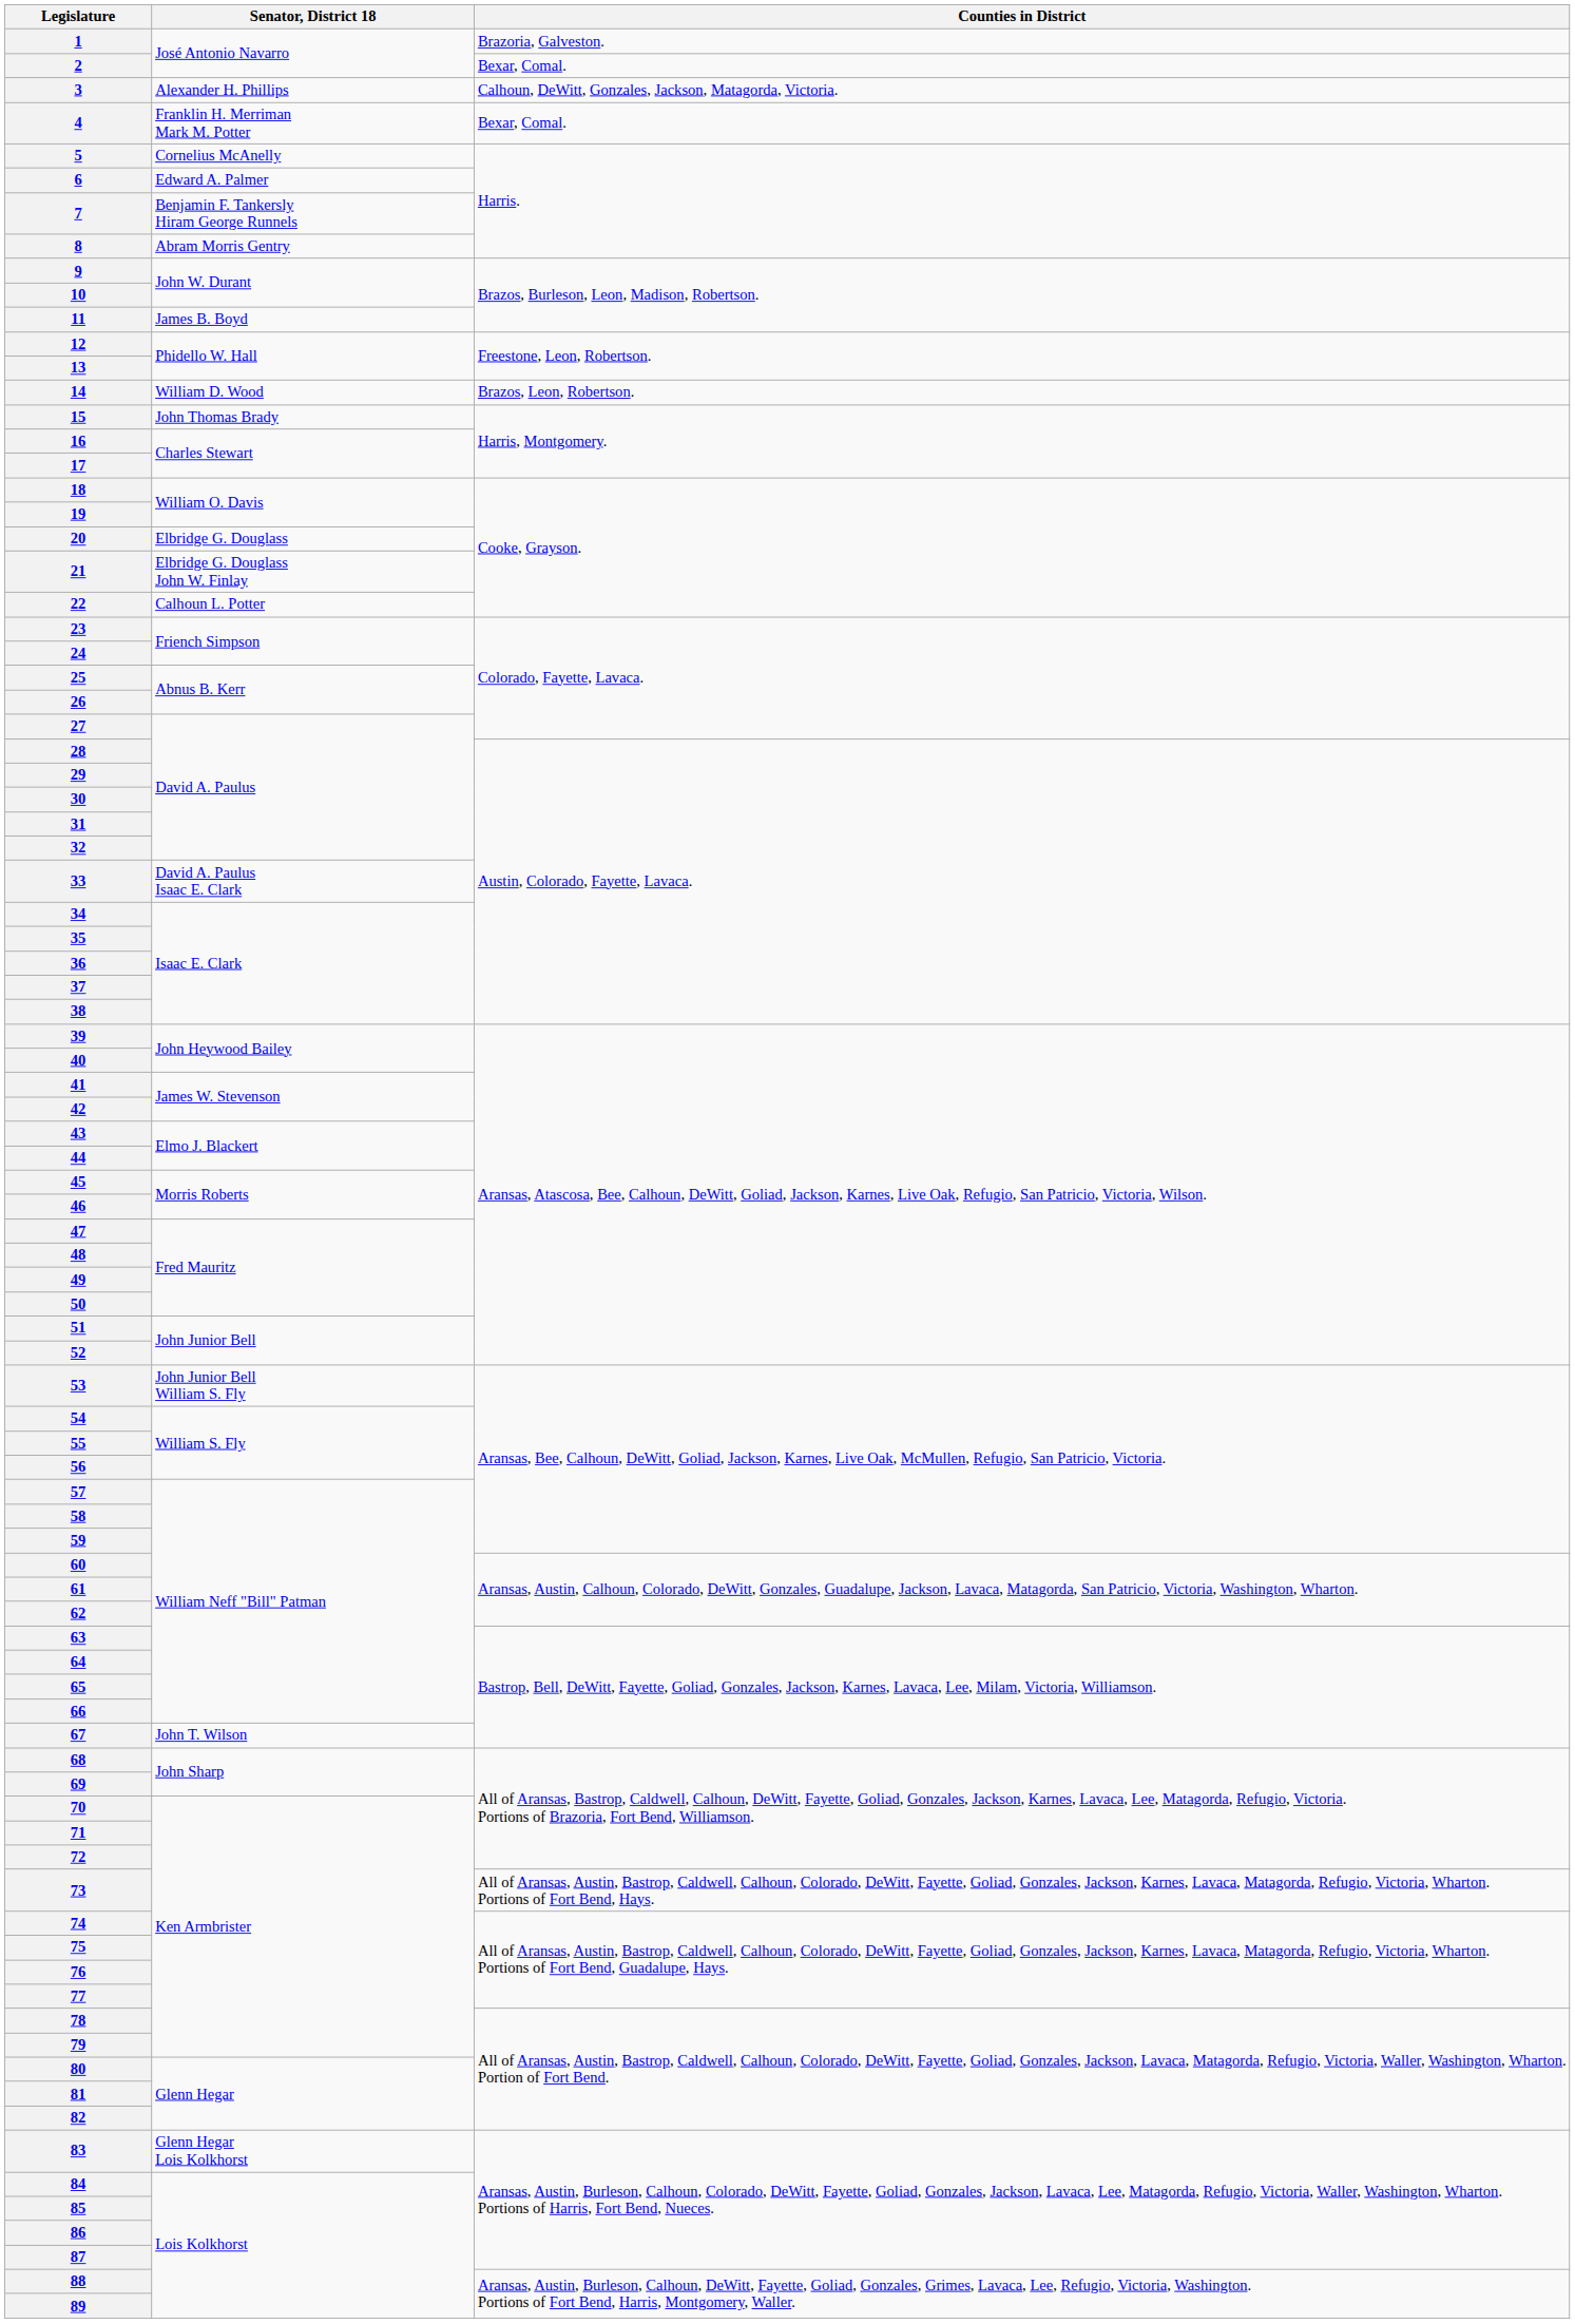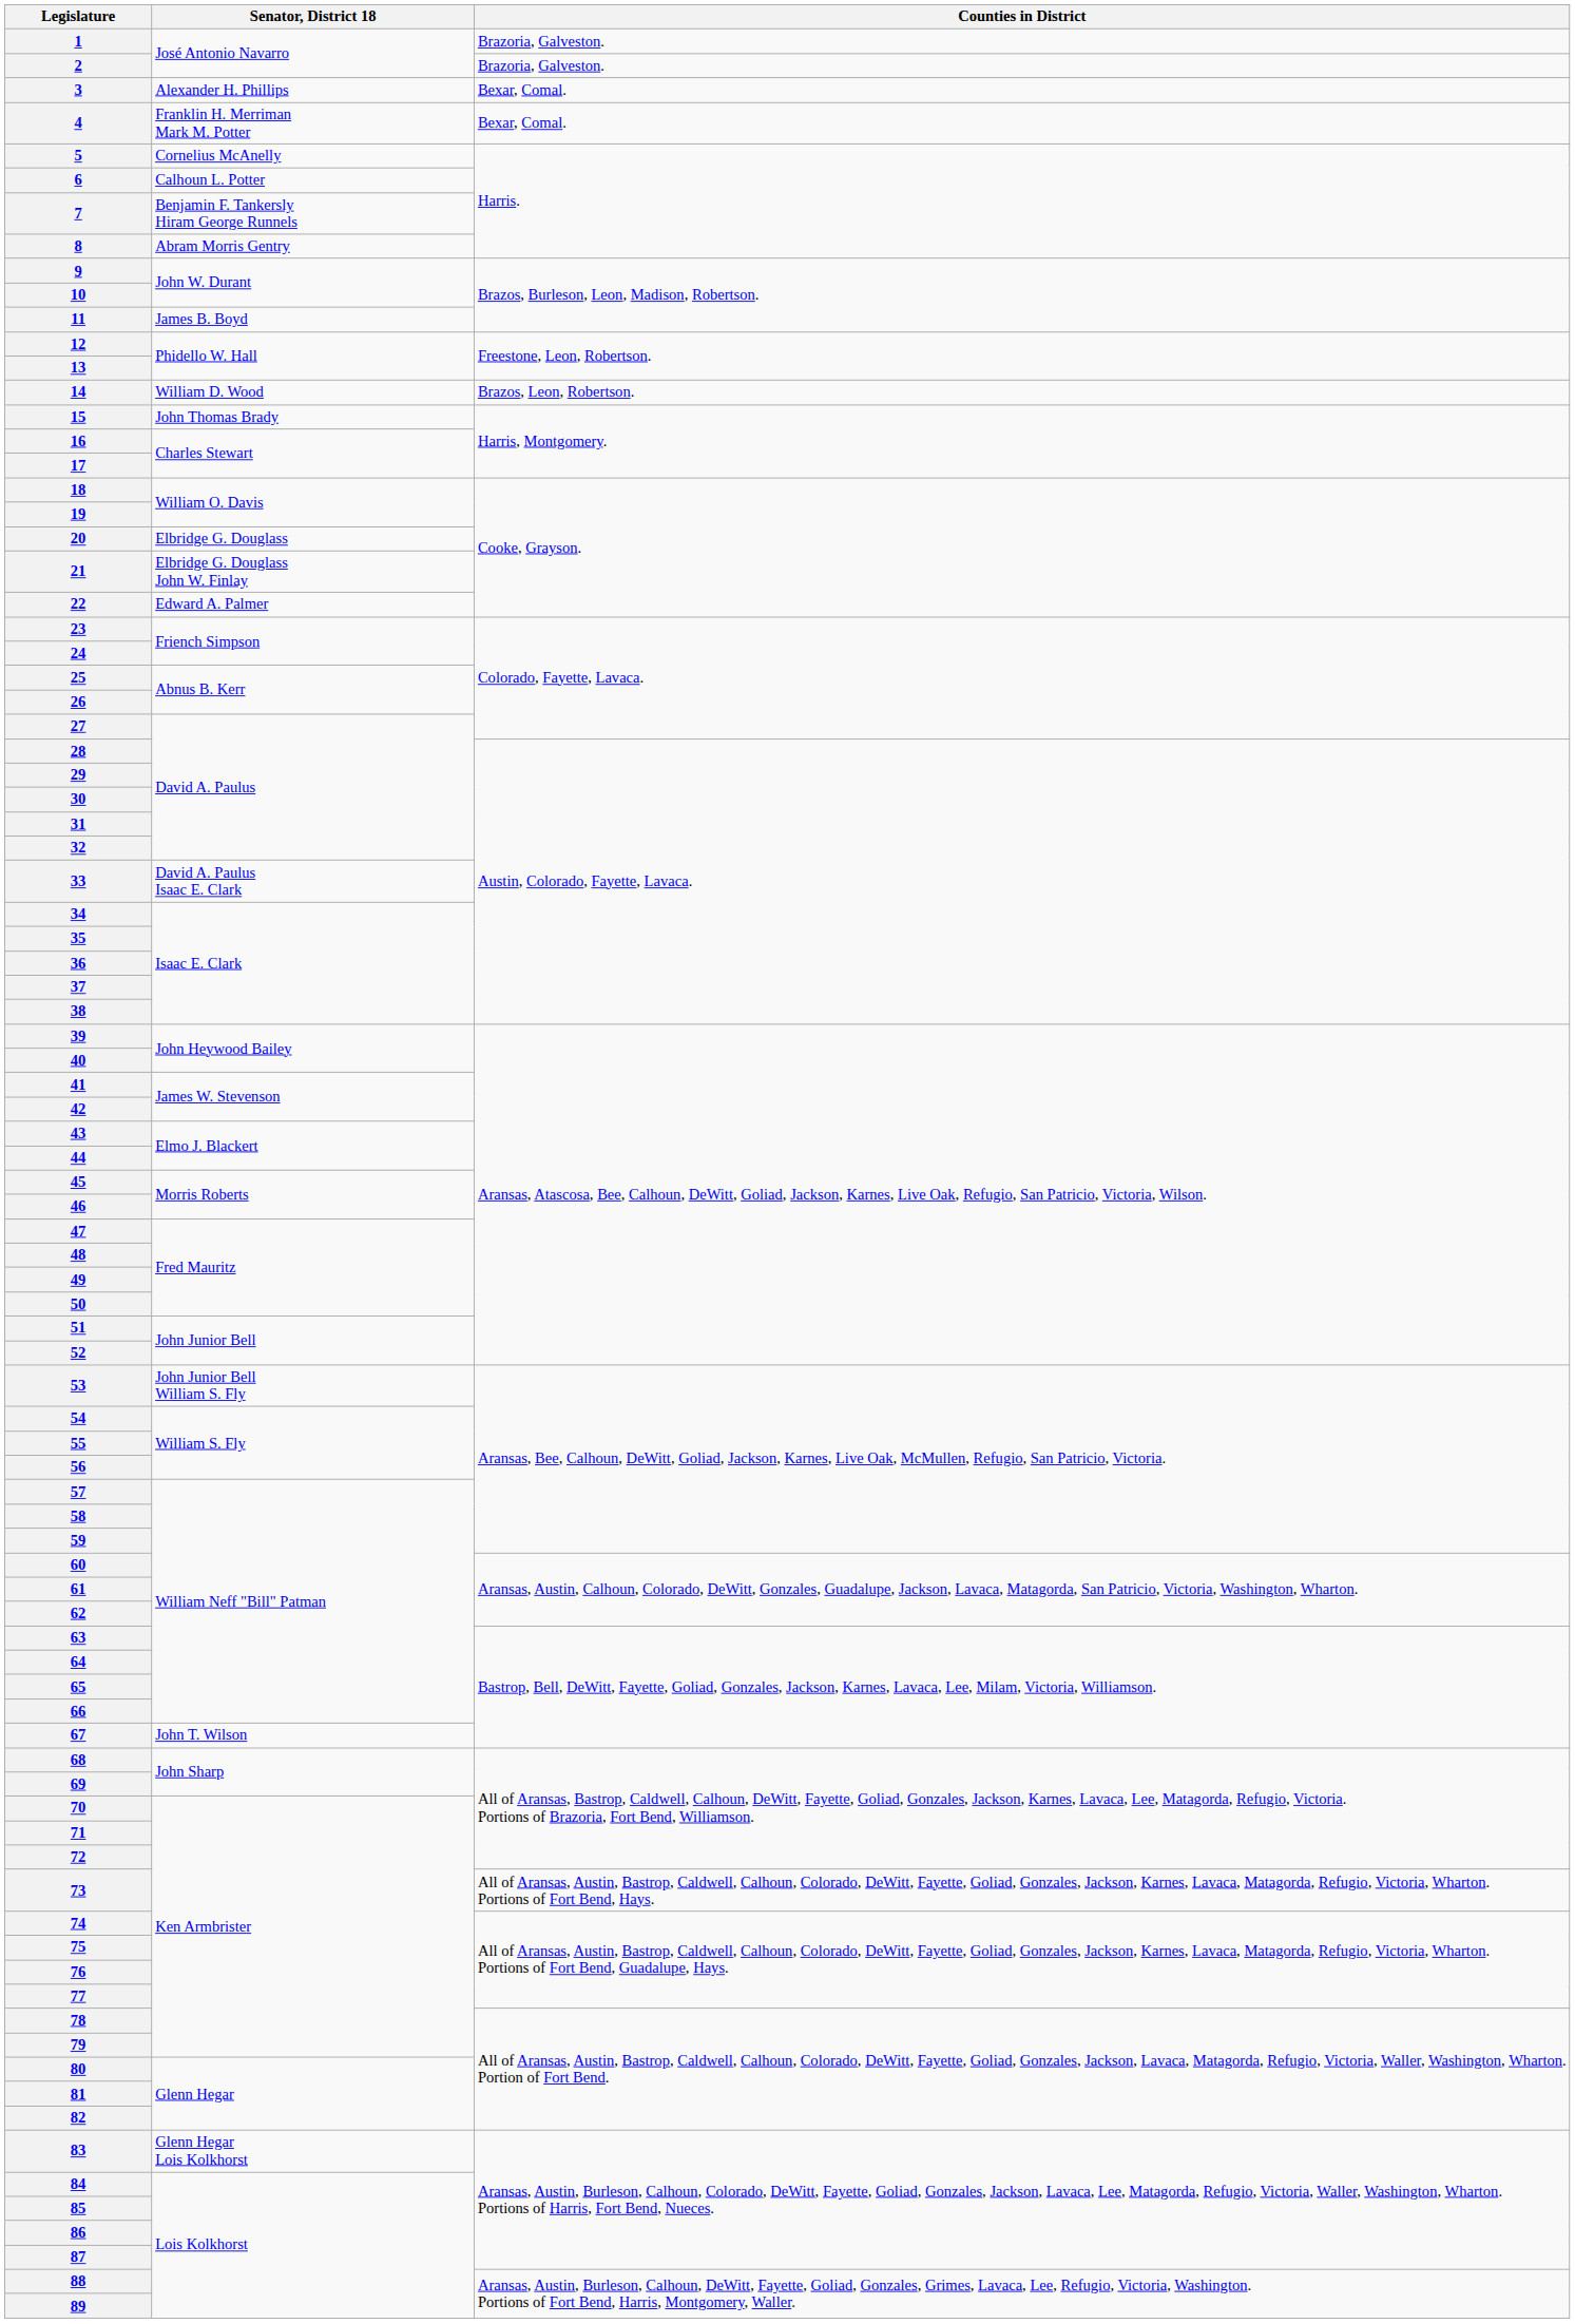2 | Counties in District: Bexar, Comal. -> Brazoria, Galveston.
3 | Counties in District: Calhoun, DeWitt, Gonzales, Jackson, Matagorda, Victoria. -> Bexar, Comal.
6 | Senator, District 18: Edward A. Palmer -> Calhoun L. Potter
22 | Senator, District 18: Calhoun L. Potter -> Edward A. Palmer
